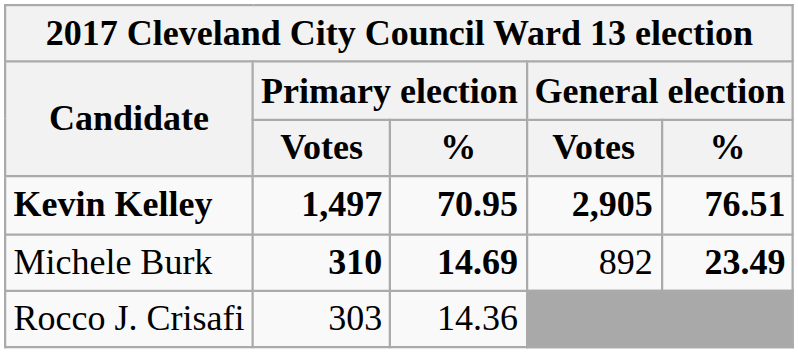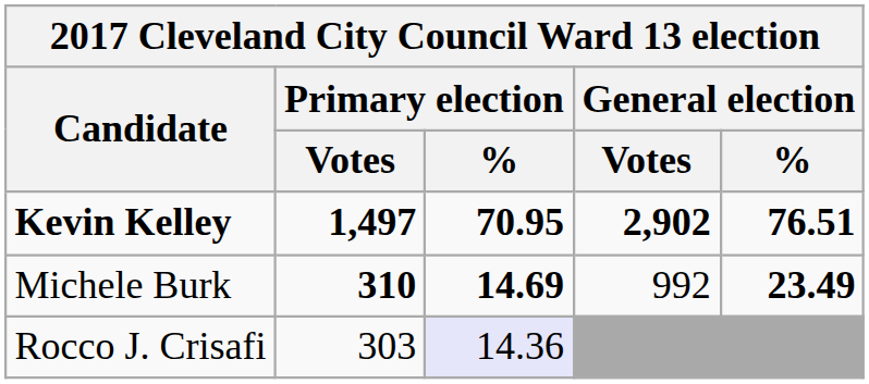Kevin Kelley | General election / Votes: 2,905 -> 2,902
Michele Burk | General election / Votes: 892 -> 992
Rocco J. Crisafi | Primary election / %: no background -> lavender background
